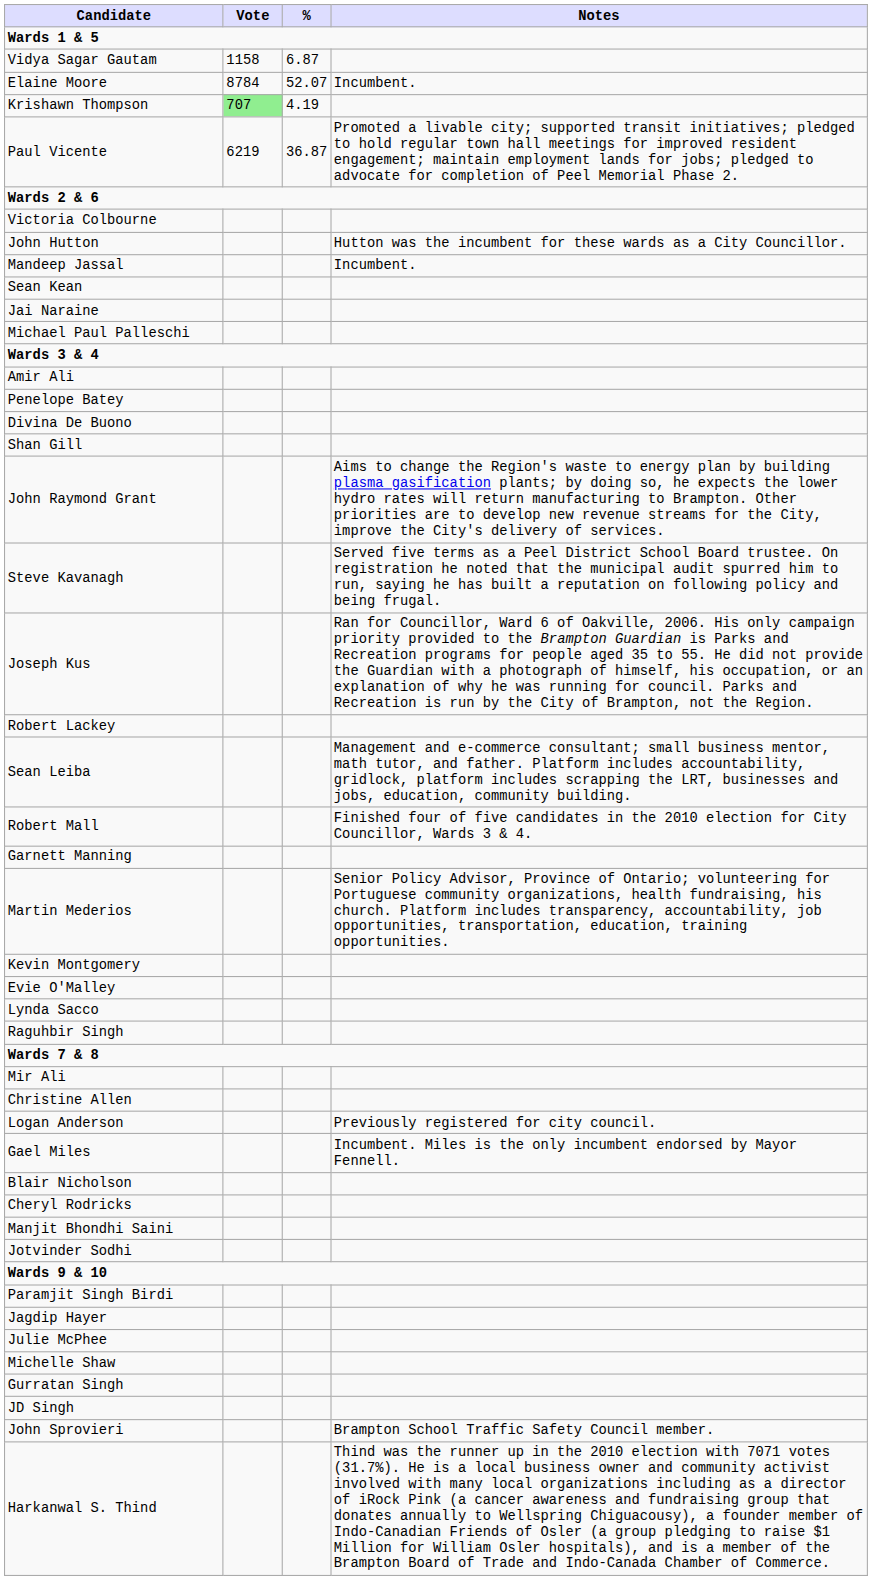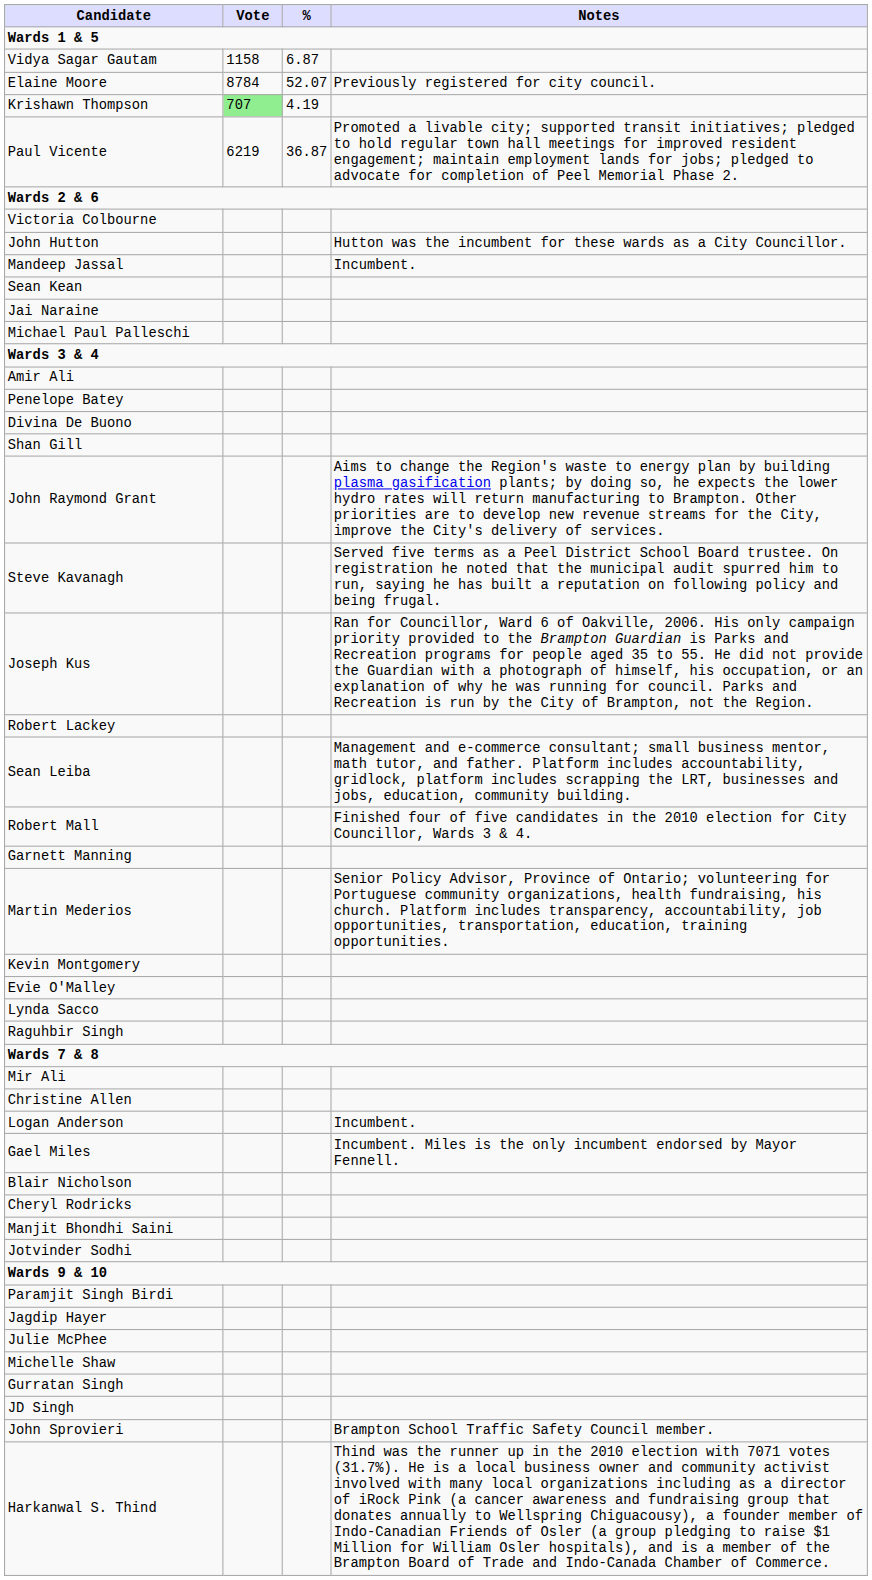Elaine Moore | Notes: Incumbent. -> Previously registered for city council.
Logan Anderson | Notes: Previously registered for city council. -> Incumbent.
